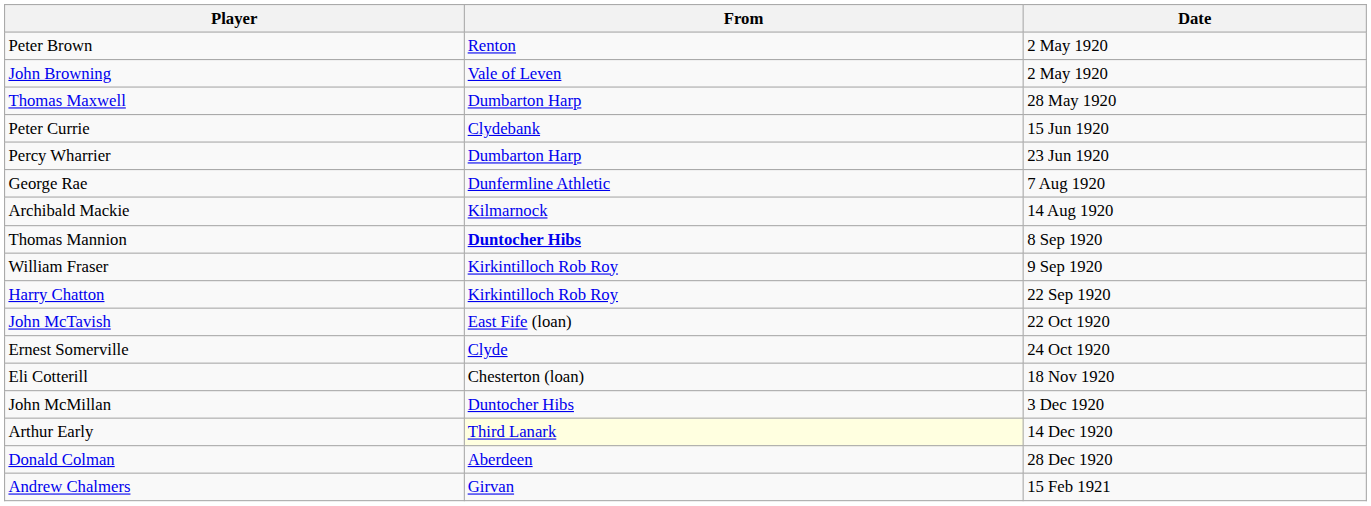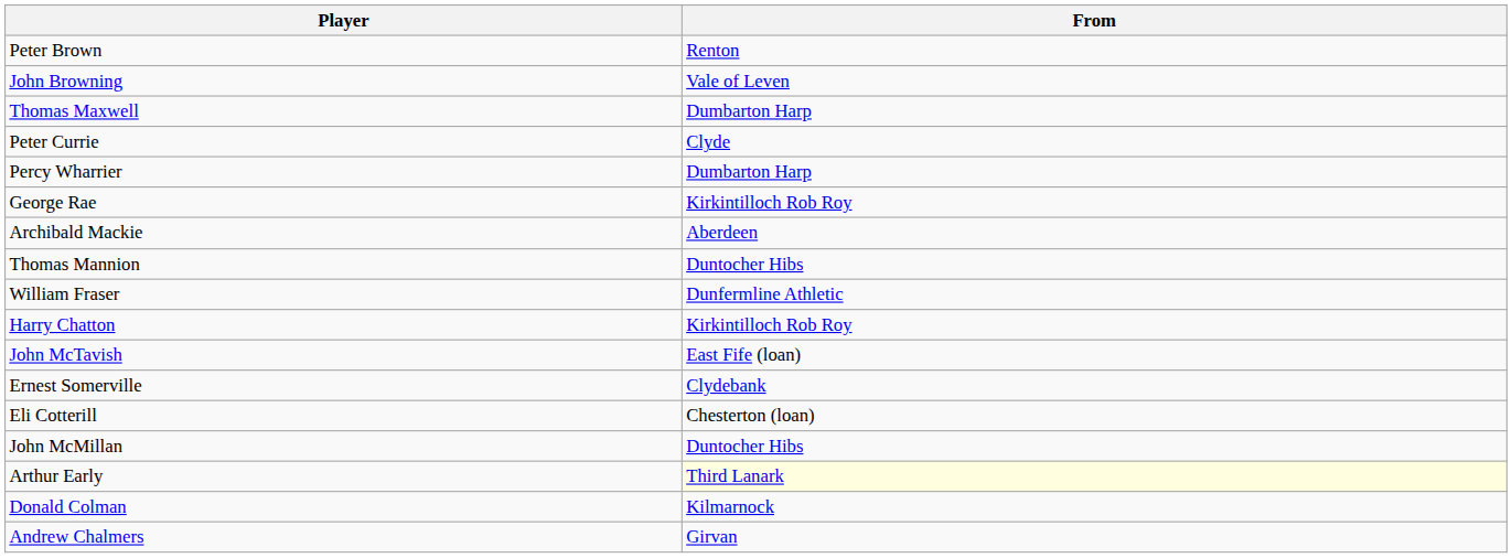- column: Date | 2 May 1920 | 2 May 1920 | 28 May 1920 | 15 Jun 1920 | 23 Jun 1920 | 7 Aug 1920 | 14 Aug 1920 | 8 Sep 1920 | 9 Sep 1920 | 22 Sep 1920 | 22 Oct 1920 | 24 Oct 1920 | 18 Nov 1920 | 3 Dec 1920 | 14 Dec 1920 | 28 Dec 1920 | 15 Feb 1921
Peter Currie | From: Clydebank -> Clyde
George Rae | From: Dunfermline Athletic -> Kirkintilloch Rob Roy
Archibald Mackie | From: Kilmarnock -> Aberdeen
Thomas Mannion | From: bold -> normal
William Fraser | From: Kirkintilloch Rob Roy -> Dunfermline Athletic
Ernest Somerville | From: Clyde -> Clydebank
Donald Colman | From: Aberdeen -> Kilmarnock
